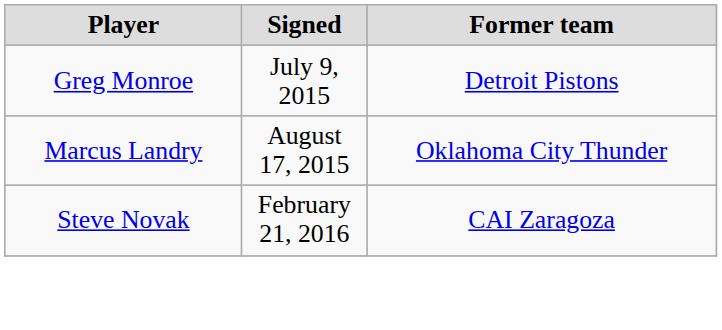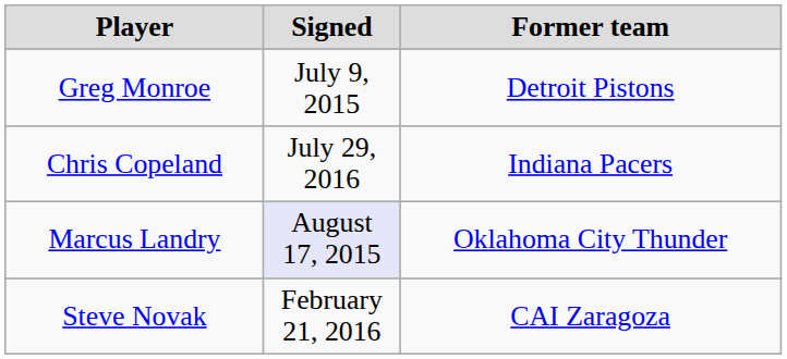+ row: Chris Copeland | July 29, 2016 | Indiana Pacers
Marcus Landry | Signed: no background -> lavender background
